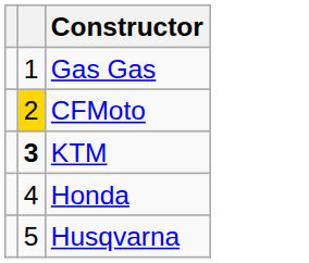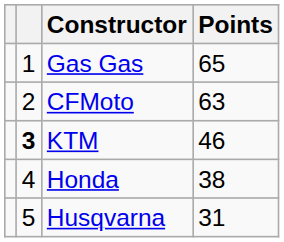+ column: Points | 65 | 63 | 46 | 38 | 31
CFMoto | column 2: gold background -> no background
